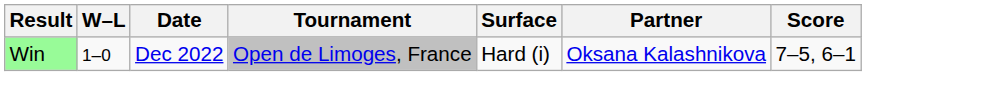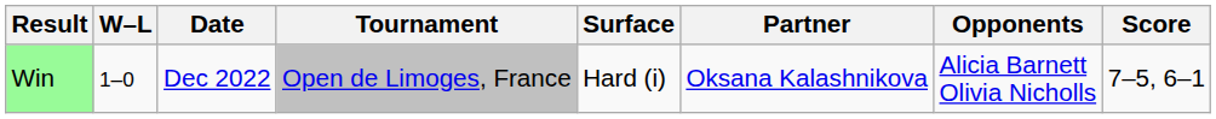+ column: Opponents | Alicia Barnett Olivia Nicholls
